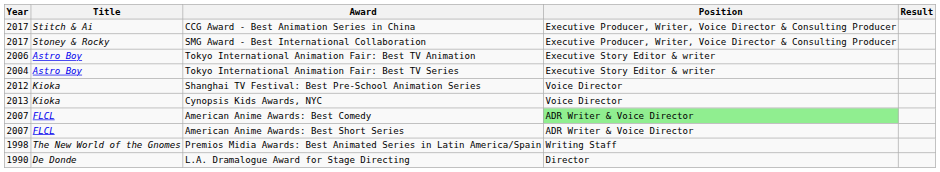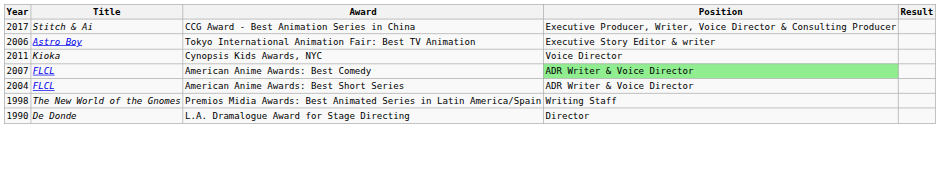- row: 2017 | Stoney & Rocky | SMG Award - Best International Collaboration | Executive Producer, Writer, Voice Director & Consulting Producer
- row: 2004 | Astro Boy | Tokyo International Animation Fair: Best TV Series | Executive Story Editor & writer
- row: 2012 | Kioka | Shanghai TV Festival: Best Pre-School Animation Series | Voice Director
Cynopsis Kids Awards, NYC | Year: 2013 -> 2011
American Anime Awards: Best Short Series | Year: 2007 -> 2004
